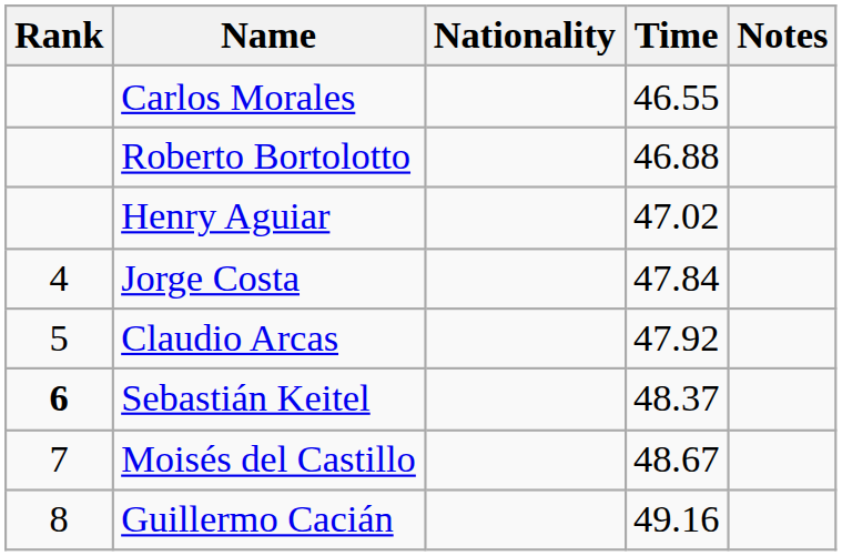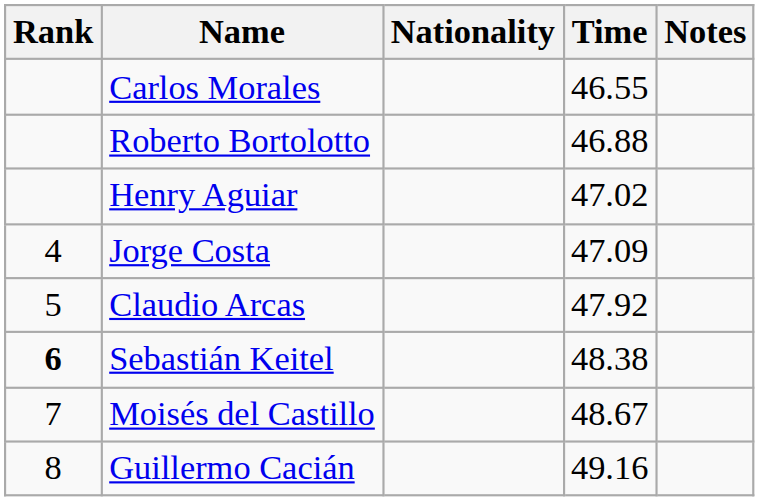Jorge Costa | Time: 47.84 -> 47.09
Sebastián Keitel | Time: 48.37 -> 48.38
